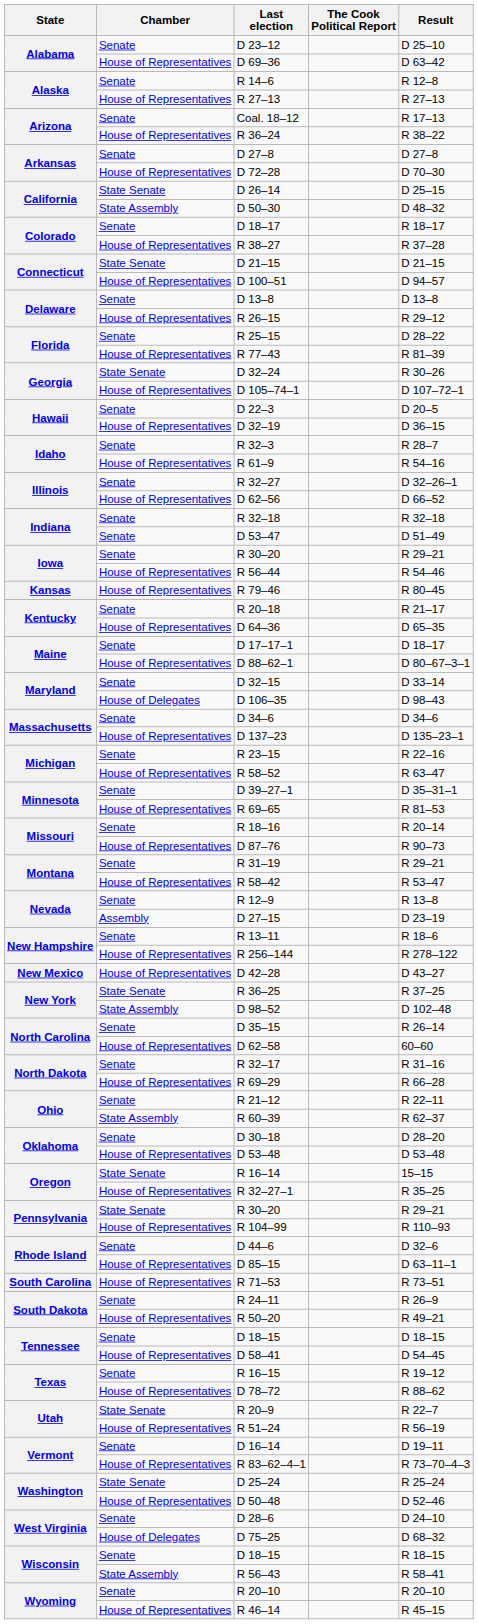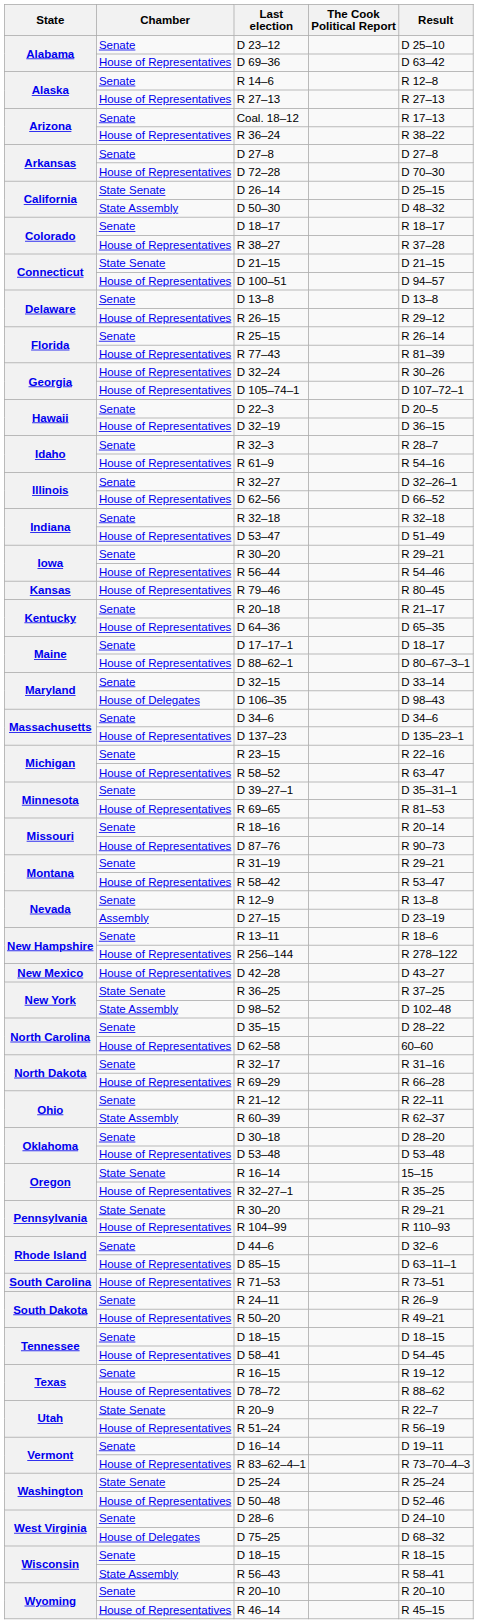R 25–15 | Result: D 28–22 -> R 26–14
D 32–24 | Chamber: State Senate -> House of Representatives
D 53–47 | Chamber: Senate -> House of Representatives
D 35–15 | Result: R 26–14 -> D 28–22
